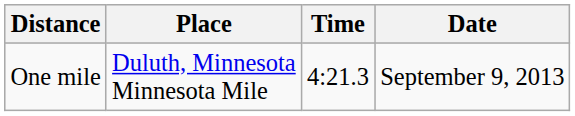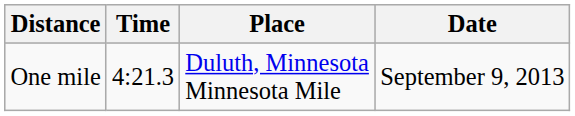columns swapped: Time <-> Place
